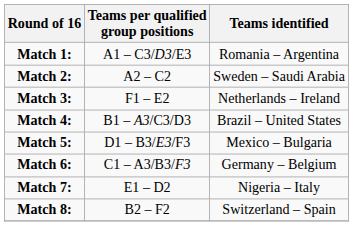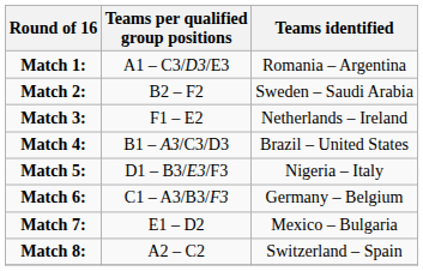Match 2: | Teams per qualified group positions: A2 – C2 -> B2 – F2
Match 5: | Teams identified: Mexico – Bulgaria -> Nigeria – Italy
Match 7: | Teams identified: Nigeria – Italy -> Mexico – Bulgaria
Match 8: | Teams per qualified group positions: B2 – F2 -> A2 – C2
